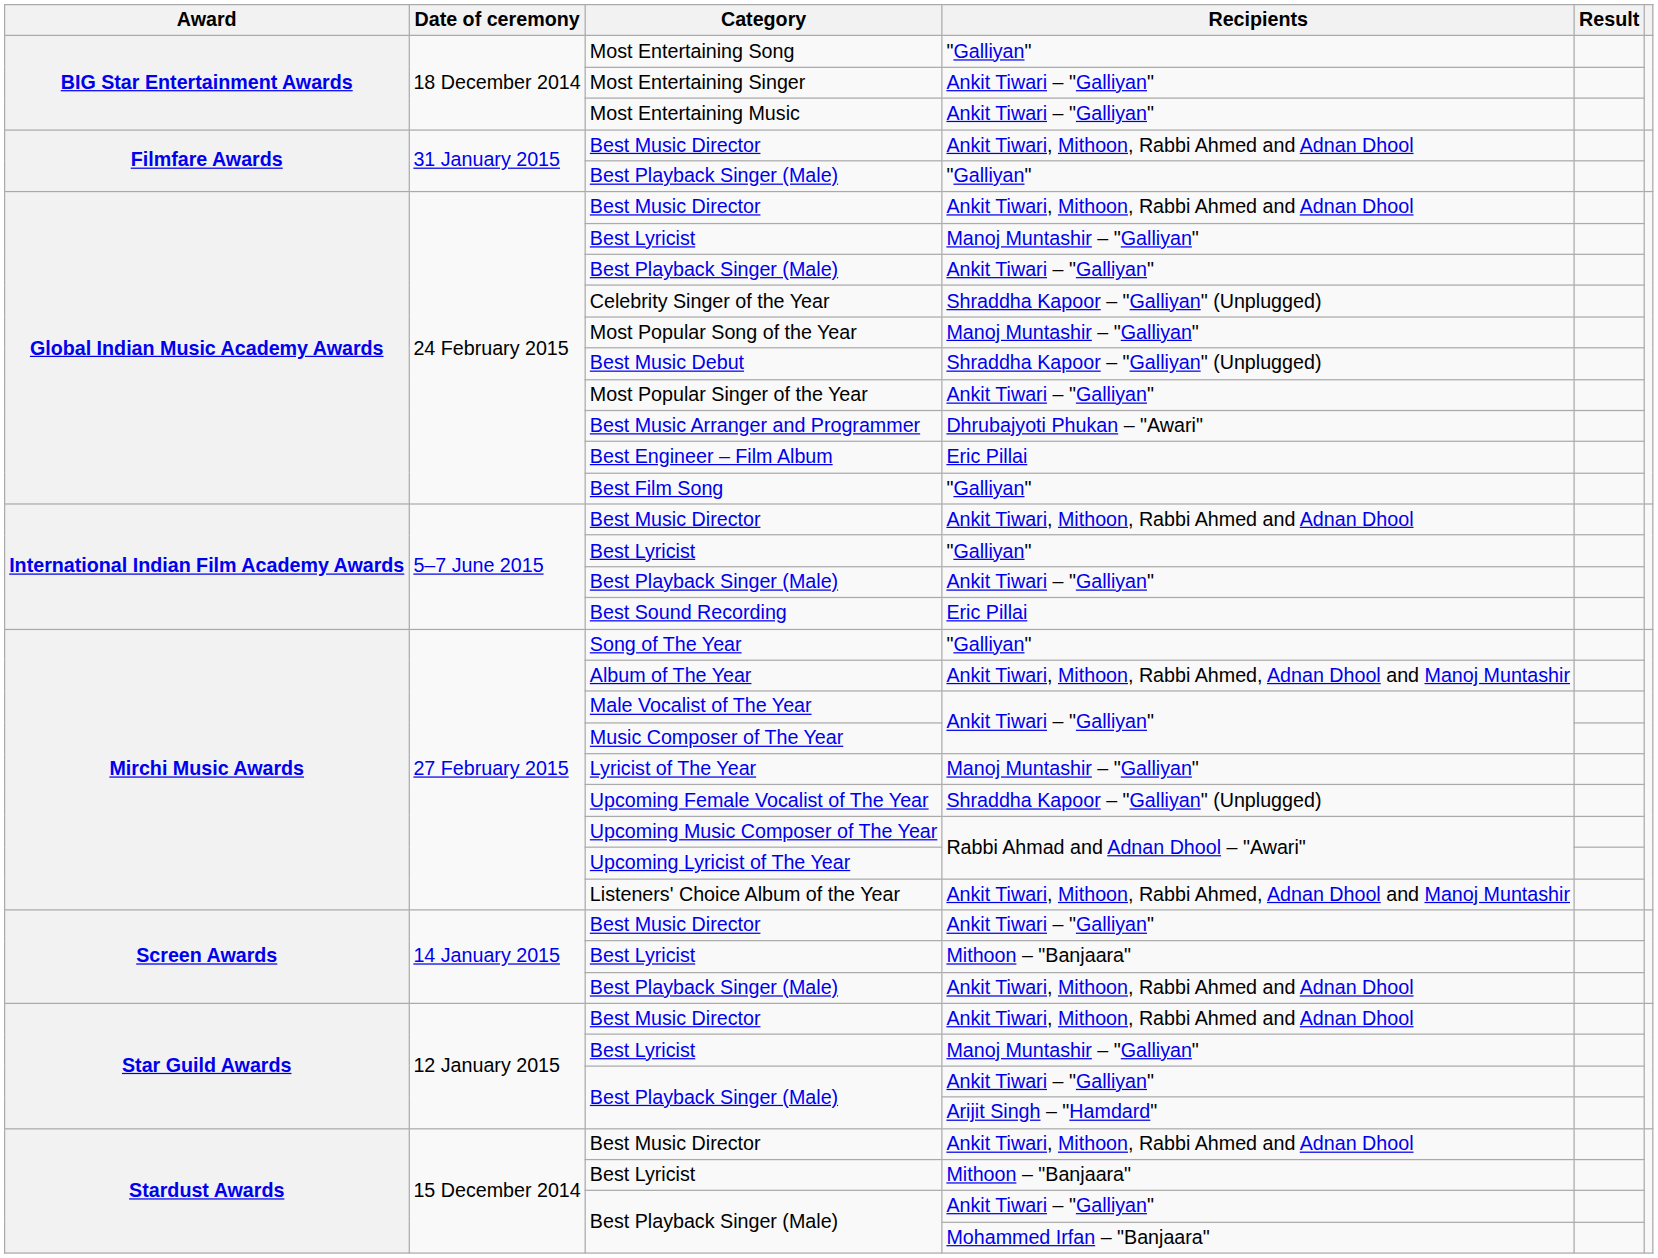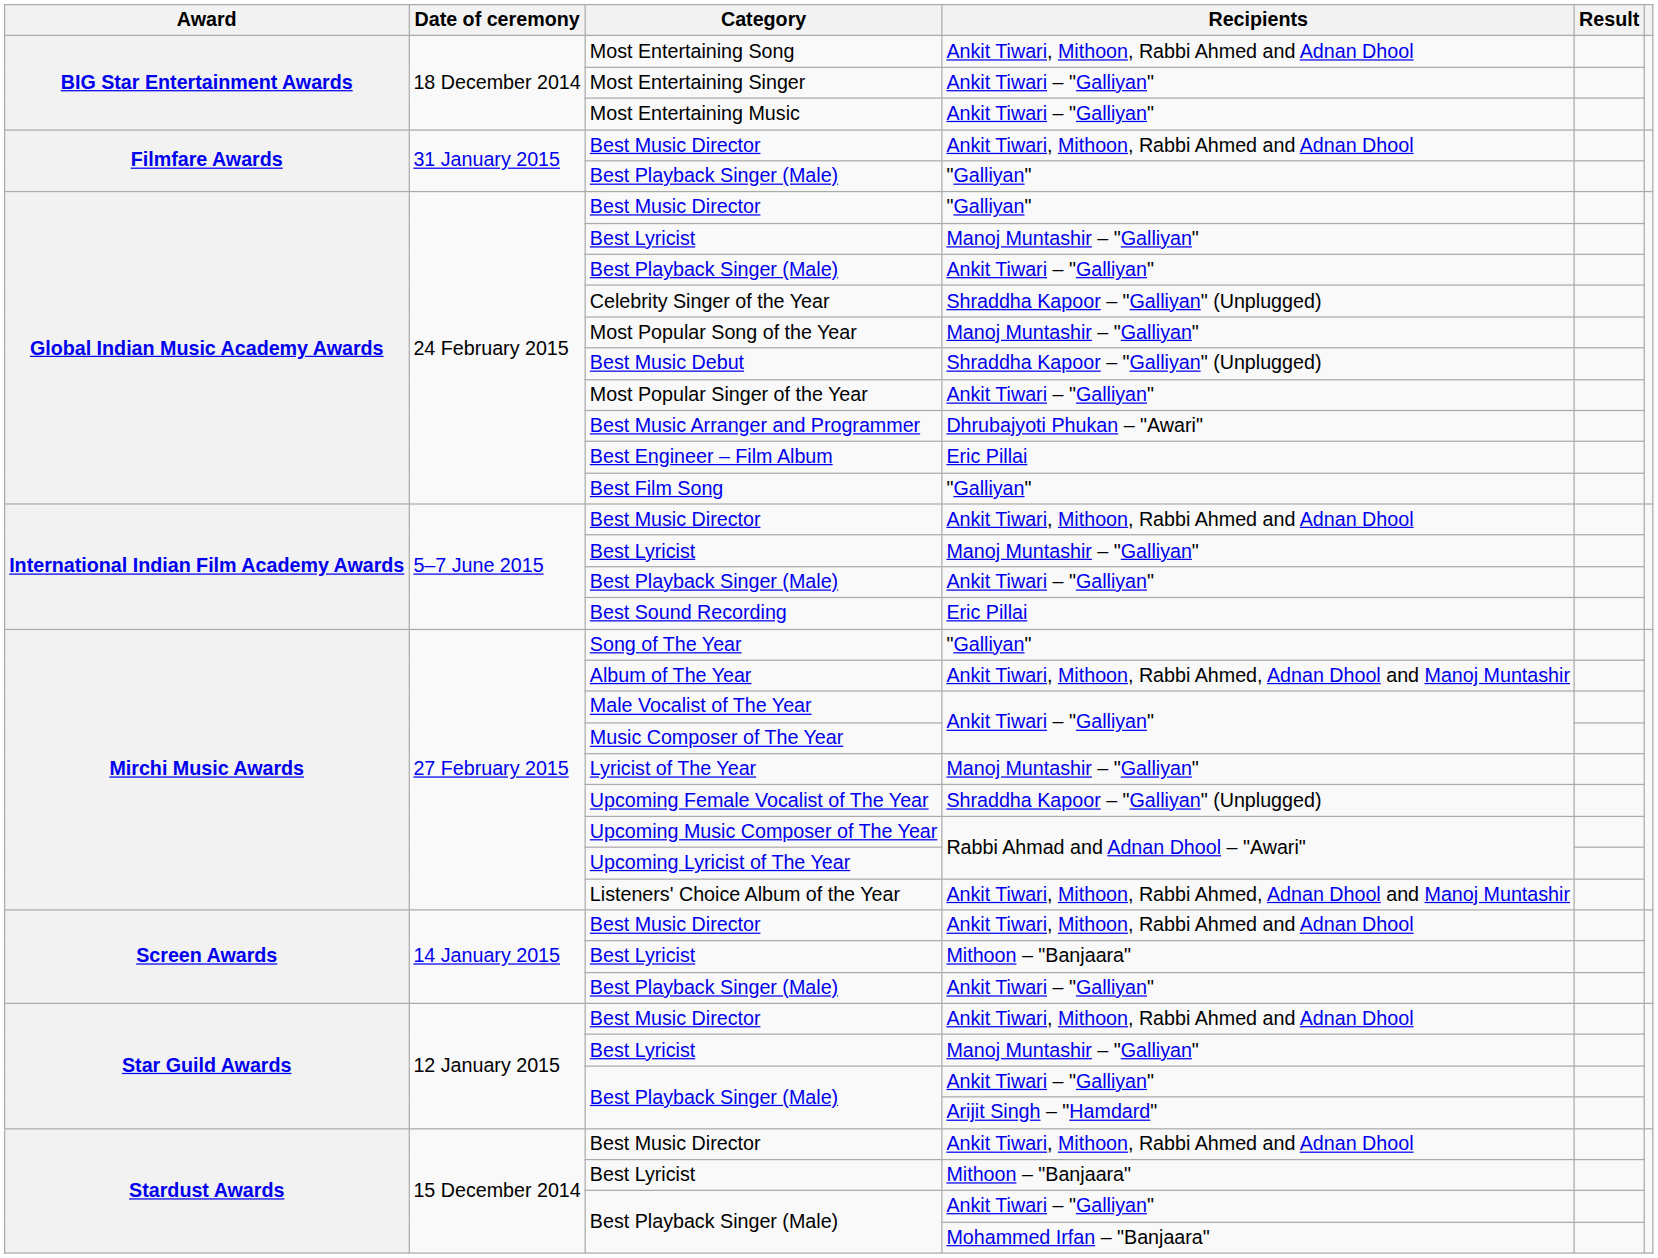Most Entertaining Song | Recipients: "Galliyan" -> Ankit Tiwari, Mithoon, Rabbi Ahmed and Adnan Dhool
Global Indian Music Academy Awards / Best Music Director | Recipients: Ankit Tiwari, Mithoon, Rabbi Ahmed and Adnan Dhool -> "Galliyan"
International Indian Film Academy Awards / Best Lyricist | Recipients: "Galliyan" -> Manoj Muntashir – "Galliyan"
Screen Awards / Best Music Director | Recipients: Ankit Tiwari – "Galliyan" -> Ankit Tiwari, Mithoon, Rabbi Ahmed and Adnan Dhool
Screen Awards / Best Playback Singer (Male) | Recipients: Ankit Tiwari, Mithoon, Rabbi Ahmed and Adnan Dhool -> Ankit Tiwari – "Galliyan"
